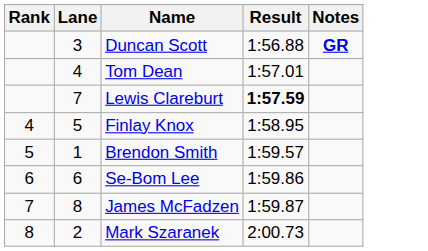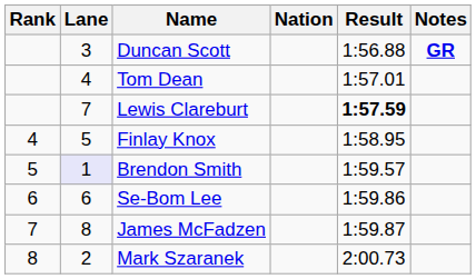+ column: Nation
Brendon Smith | Lane: no background -> lavender background
